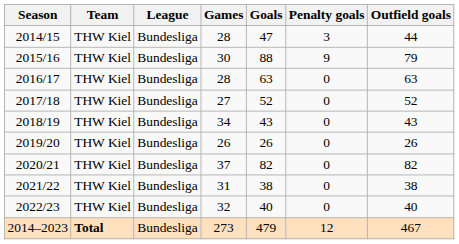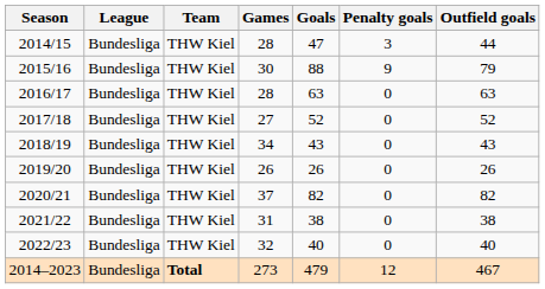columns swapped: Team <-> League
